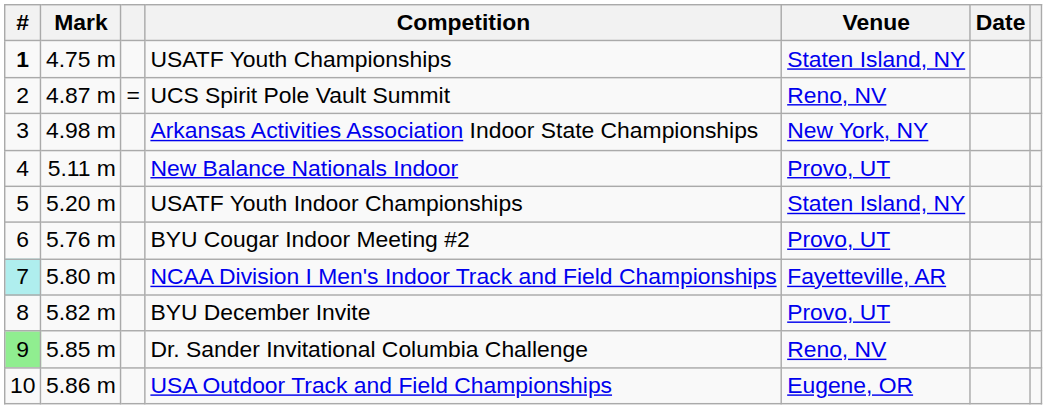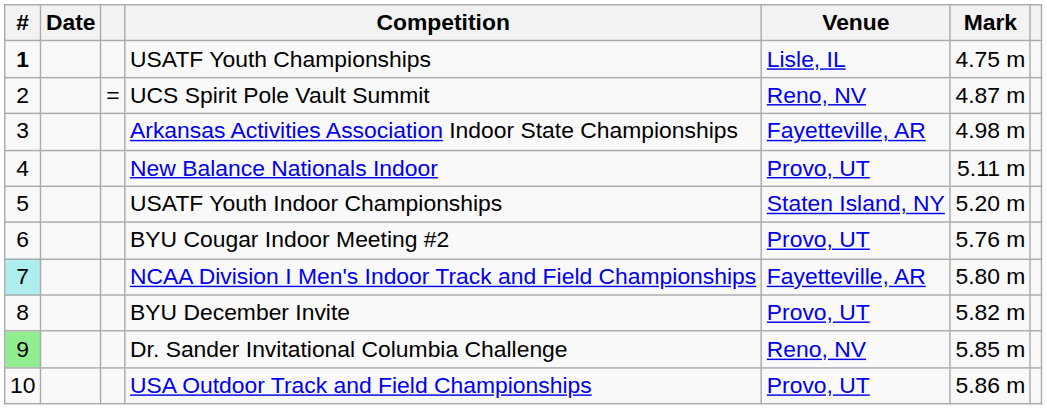columns swapped: Mark <-> Date
USATF Youth Championships | Venue: Staten Island, NY -> Lisle, IL
Arkansas Activities Association Indoor State Championships | Venue: New York, NY -> Fayetteville, AR
USA Outdoor Track and Field Championships | Venue: Eugene, OR -> Provo, UT
